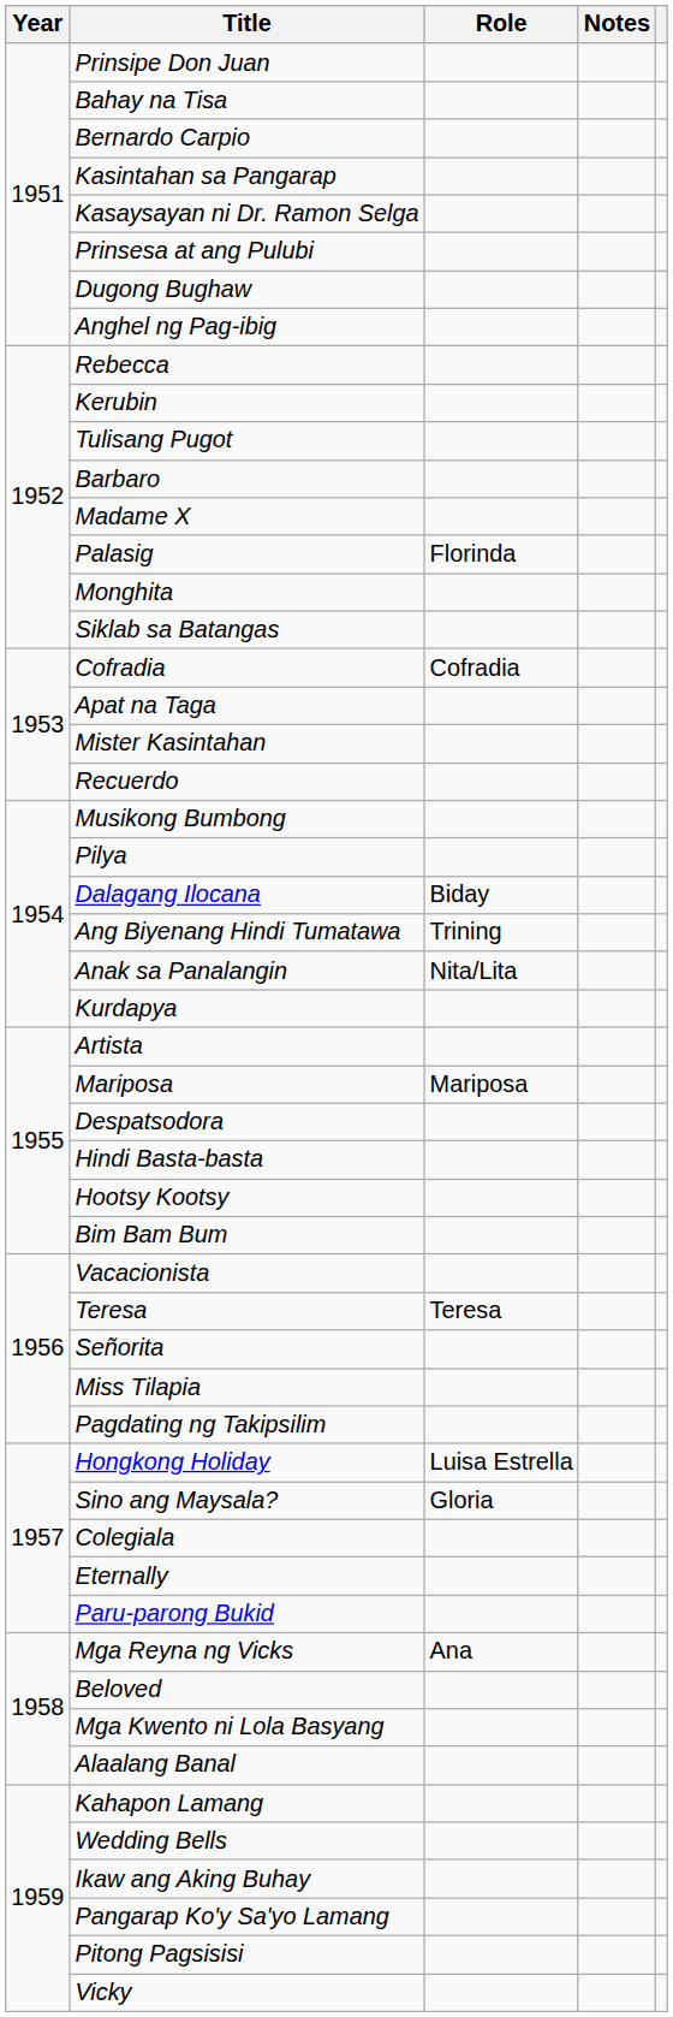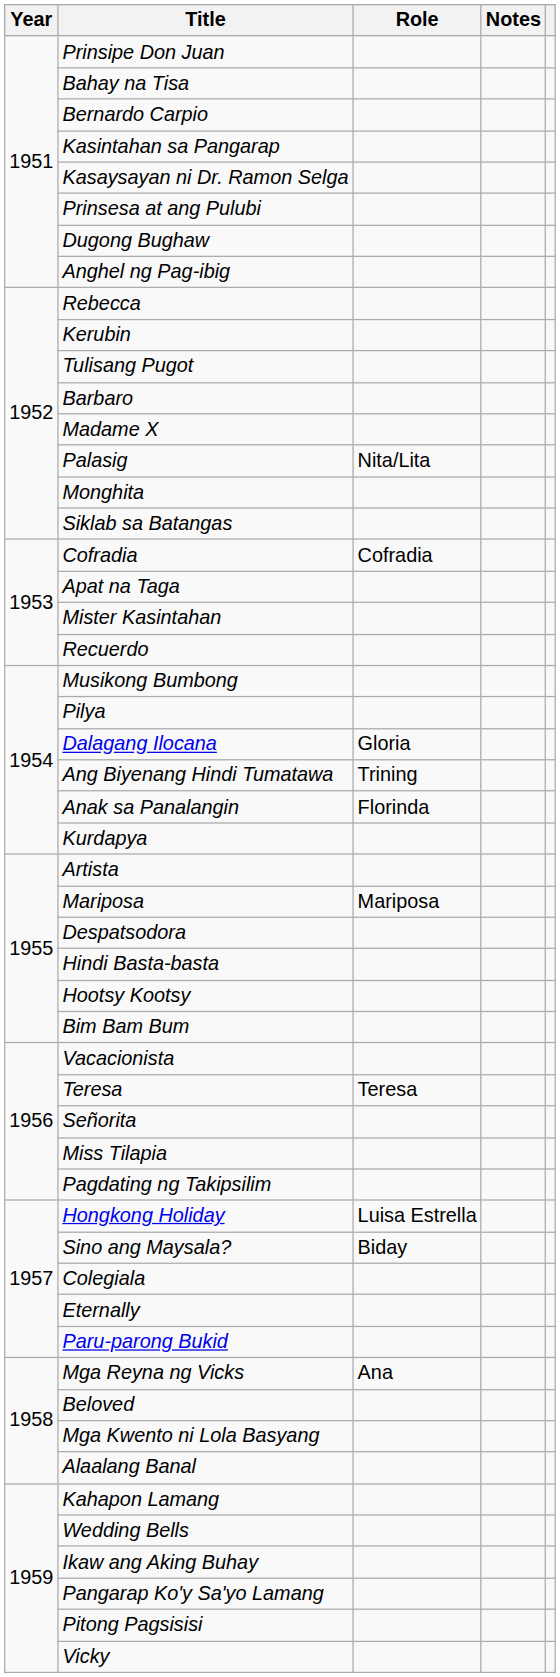Palasig | Role: Florinda -> Nita/Lita
Dalagang Ilocana | Role: Biday -> Gloria
Anak sa Panalangin | Role: Nita/Lita -> Florinda
Sino ang Maysala? | Role: Gloria -> Biday
